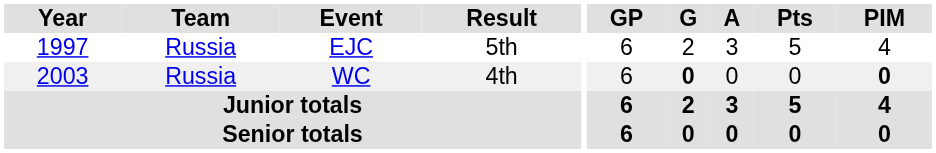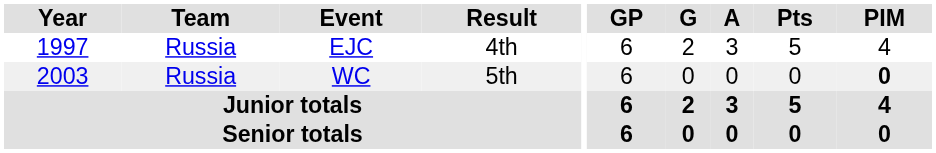EJC | Result: 5th -> 4th
WC | Result: 4th -> 5th
WC | G: bold -> normal
